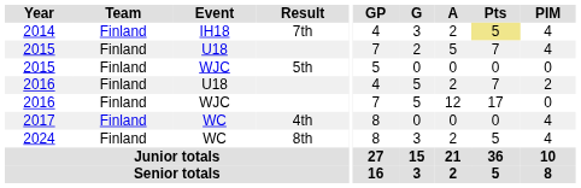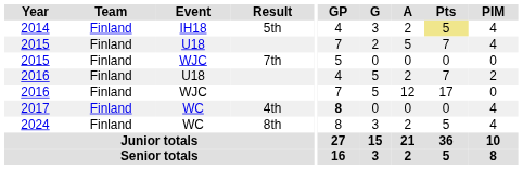2014 | Result: 7th -> 5th
2015 / WJC | Result: 5th -> 7th
2017 | GP: normal -> bold
